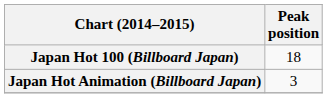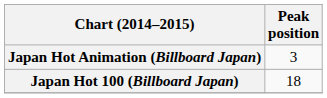rows swapped: Japan Hot 100 (Billboard Japan) <-> Japan Hot Animation (Billboard Japan)
